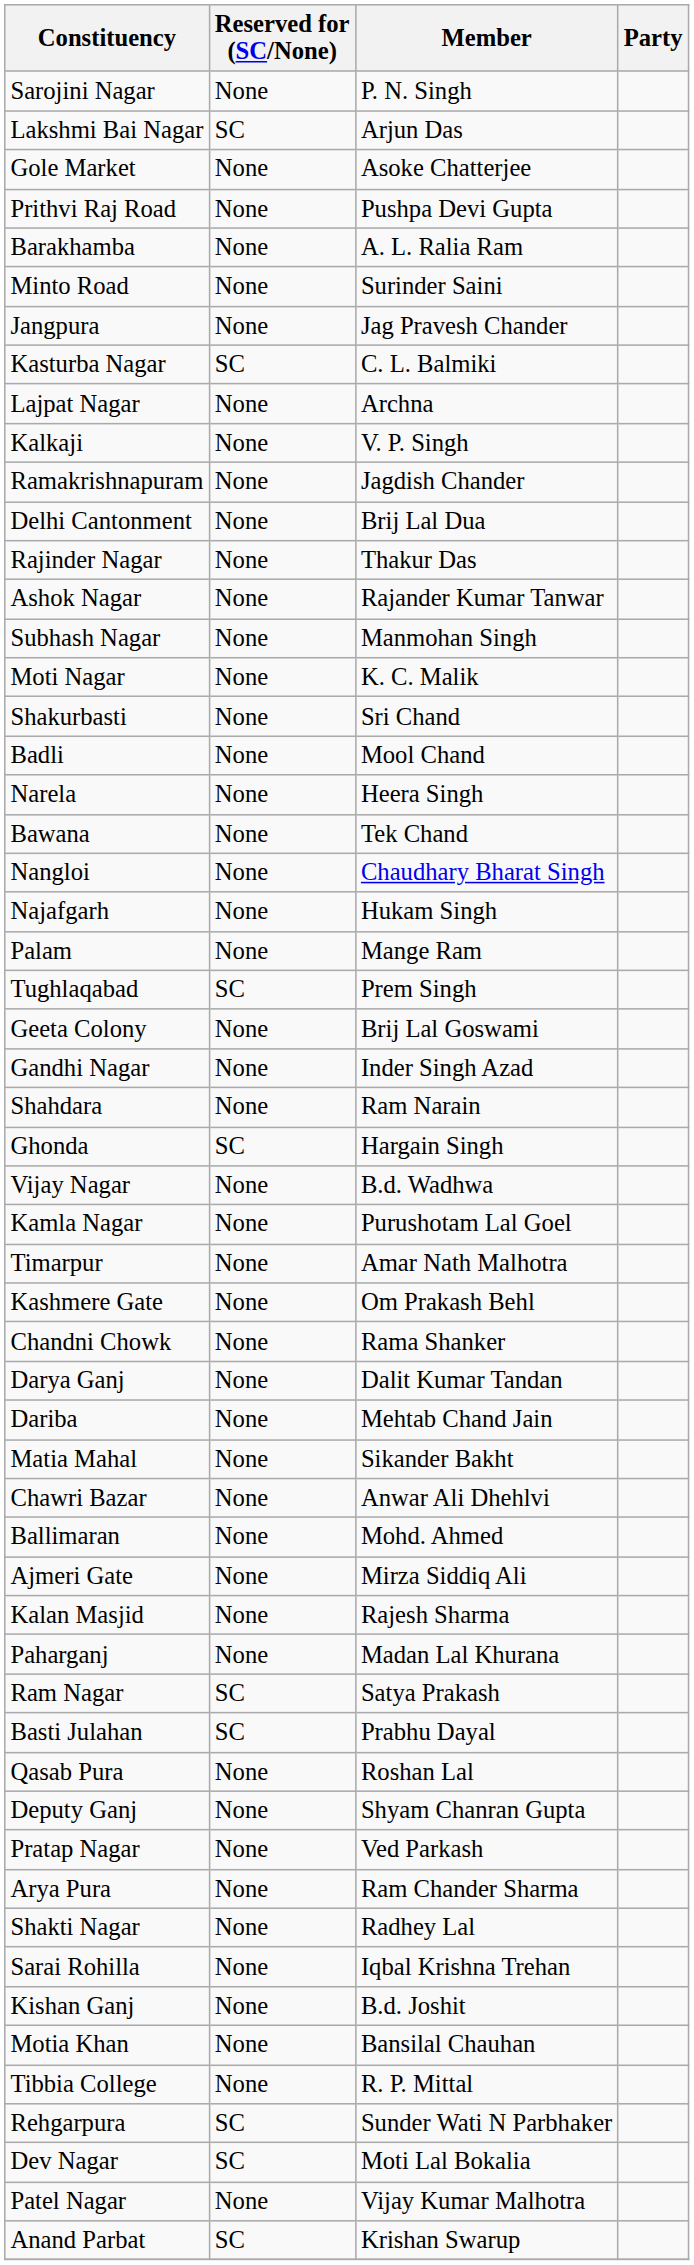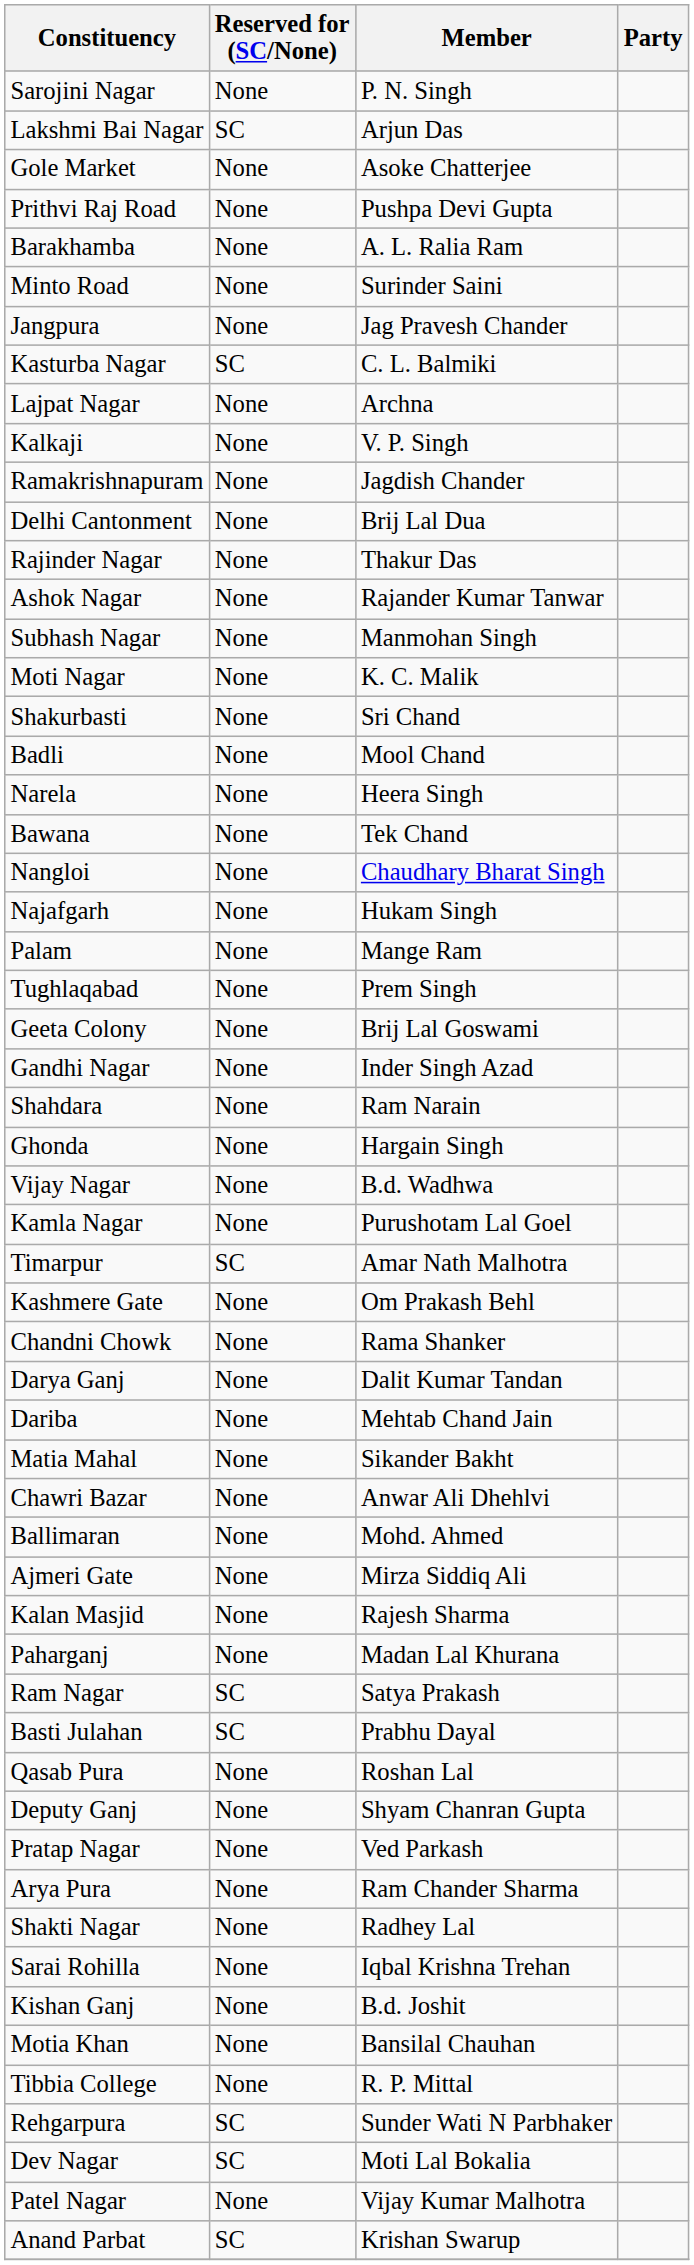Tughlaqabad | Reserved for (SC/None): SC -> None
Ghonda | Reserved for (SC/None): SC -> None
Timarpur | Reserved for (SC/None): None -> SC
